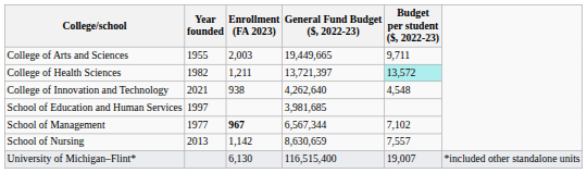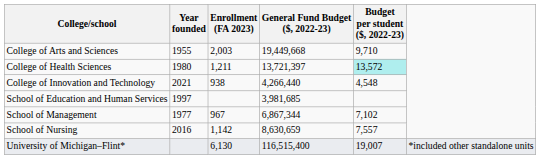College of Arts and Sciences | General Fund Budget ($, 2022-23): 19,449,665 -> 19,449,668
College of Arts and Sciences | Budget per student ($, 2022-23): 9,711 -> 9,710
College of Health Sciences | Year founded: 1982 -> 1980
College of Innovation and Technology | General Fund Budget ($, 2022-23): 4,262,640 -> 4,266,440
School of Management | Enrollment (FA 2023): bold -> normal
School of Management | General Fund Budget ($, 2022-23): 6,567,344 -> 6,867,344
School of Nursing | Year founded: 2013 -> 2016
